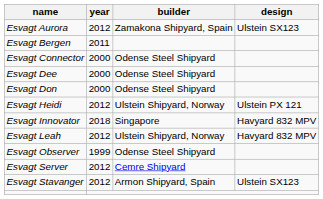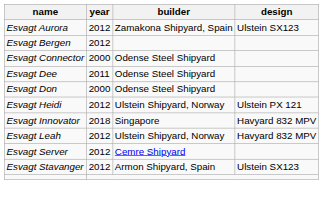Esvagt Bergen | year: 2011 -> 2012
Esvagt Dee | year: 2000 -> 2011
- row: Esvagt Observer | 1999 | Odense Steel Shipyard
